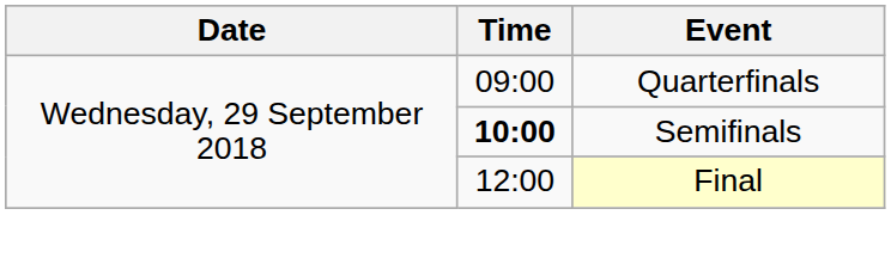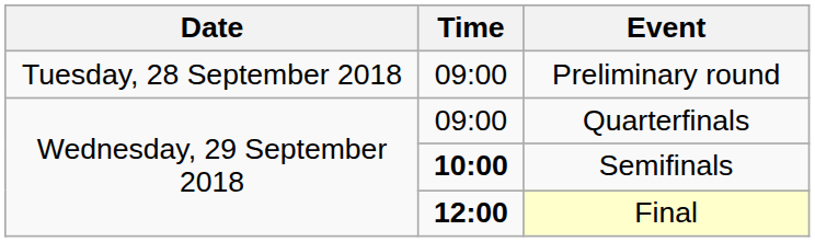+ row: Tuesday, 28 September 2018 | 09:00 | Preliminary round
Final | Time: normal -> bold
